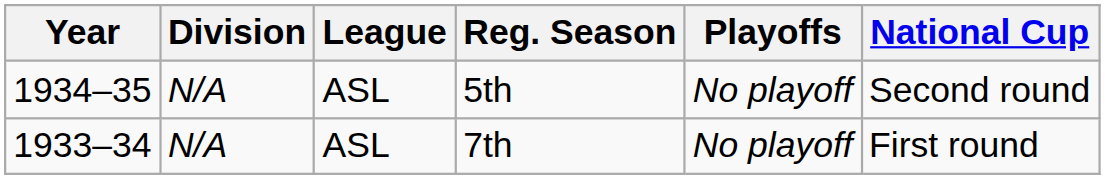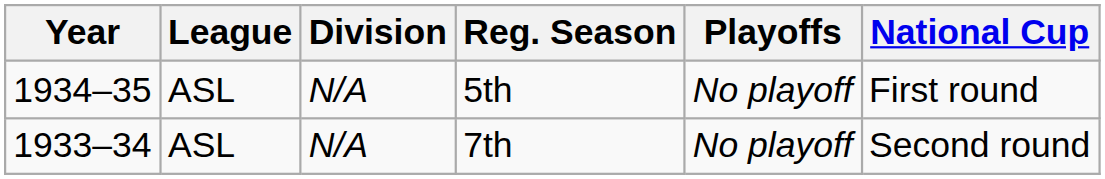columns swapped: Division <-> League
5th | National Cup: Second round -> First round
7th | National Cup: First round -> Second round
